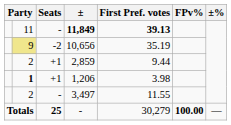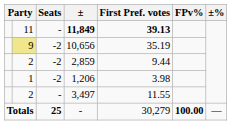2,859 | Seats: +1 -> -2
1,206 | column 2: bold -> normal
1,206 | Seats: +1 -> -2
